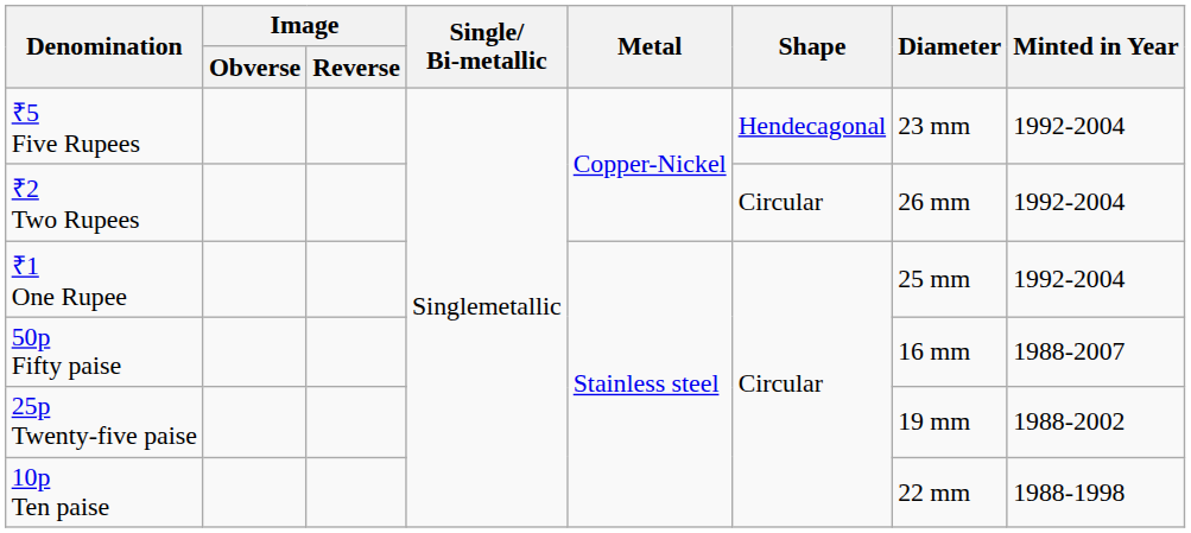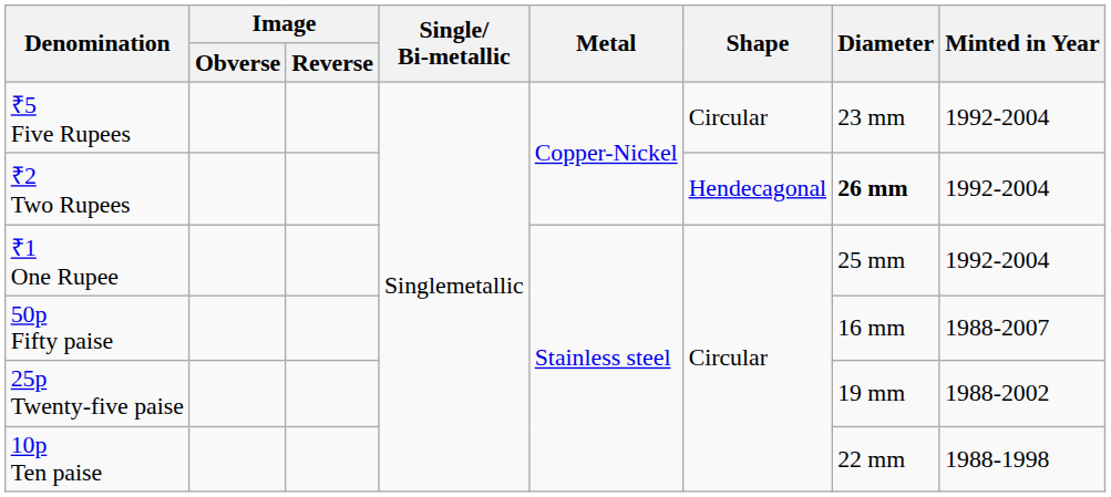₹5 Five Rupees | Shape: Hendecagonal -> Circular
₹2 Two Rupees | Shape: Circular -> Hendecagonal
₹2 Two Rupees | Diameter: normal -> bold
